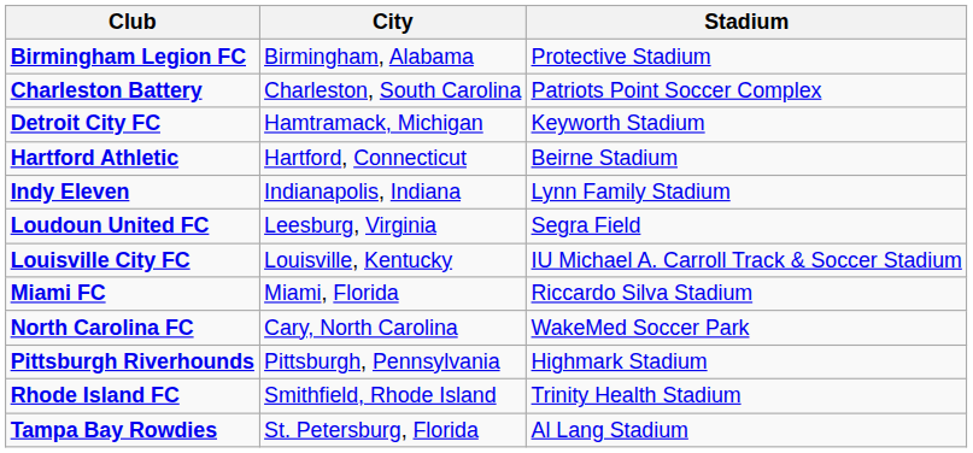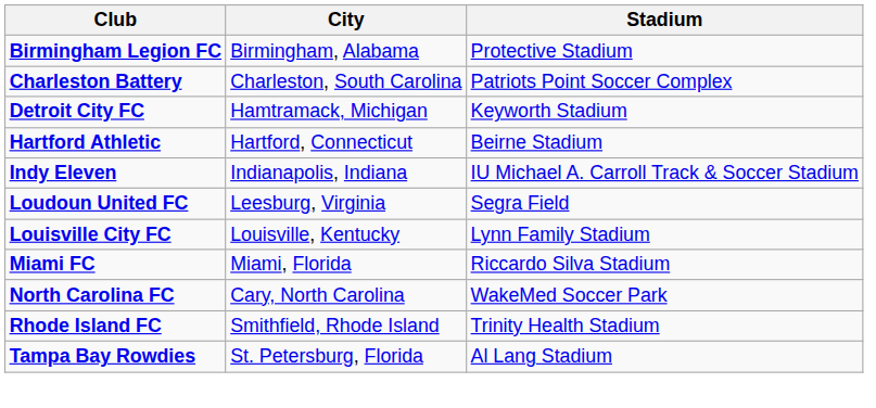Indy Eleven | Stadium: Lynn Family Stadium -> IU Michael A. Carroll Track & Soccer Stadium
Louisville City FC | Stadium: IU Michael A. Carroll Track & Soccer Stadium -> Lynn Family Stadium
- row: Pittsburgh Riverhounds | Pittsburgh, Pennsylvania | Highmark Stadium
